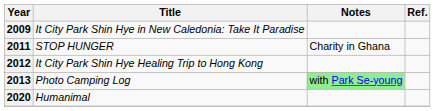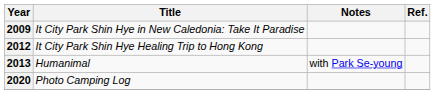- row: 2011 | STOP HUNGER | Charity in Ghana
2013 | Title: Photo Camping Log -> Humanimal
2013 | Notes: lightgreen background -> no background
2020 | Title: Humanimal -> Photo Camping Log
